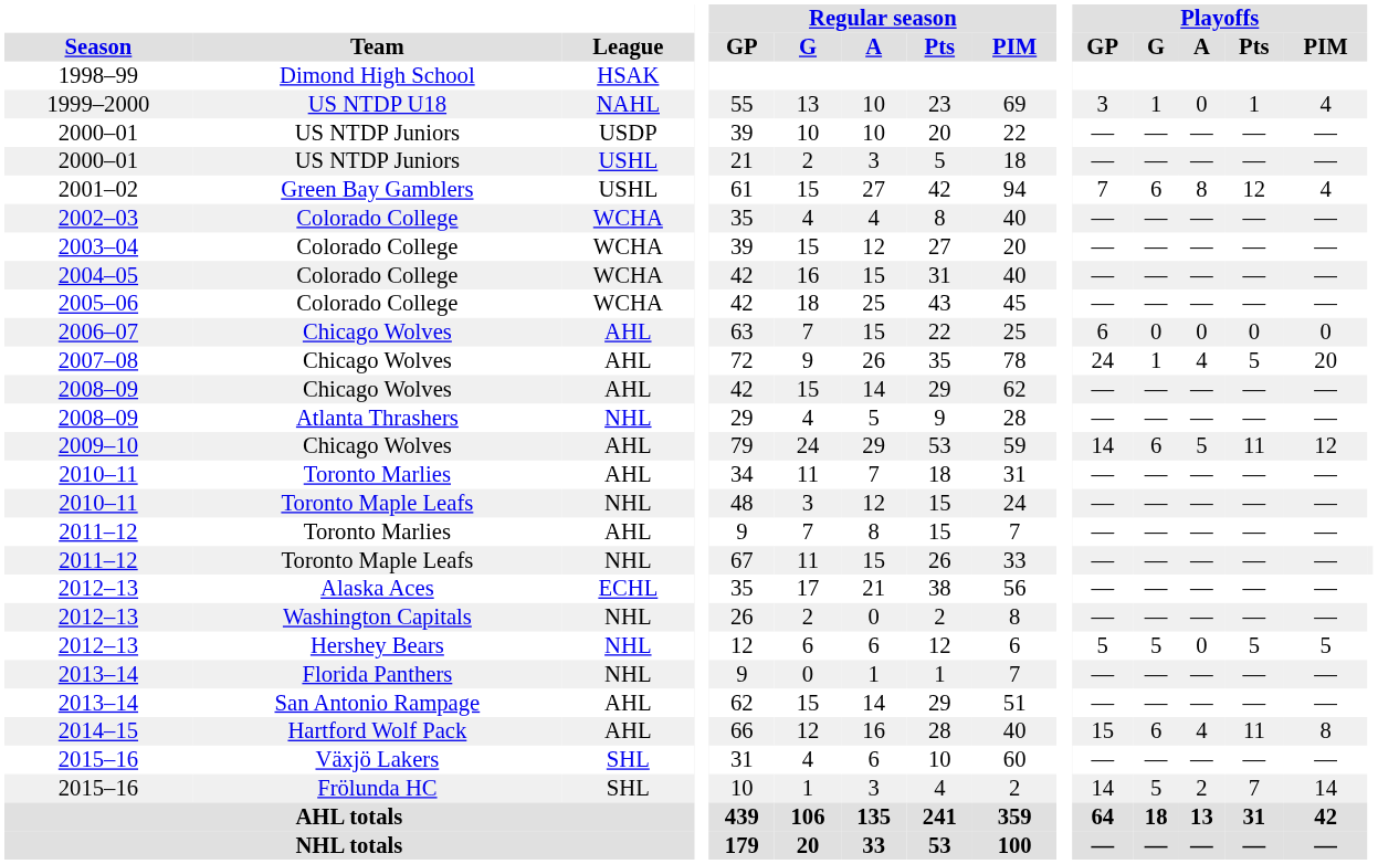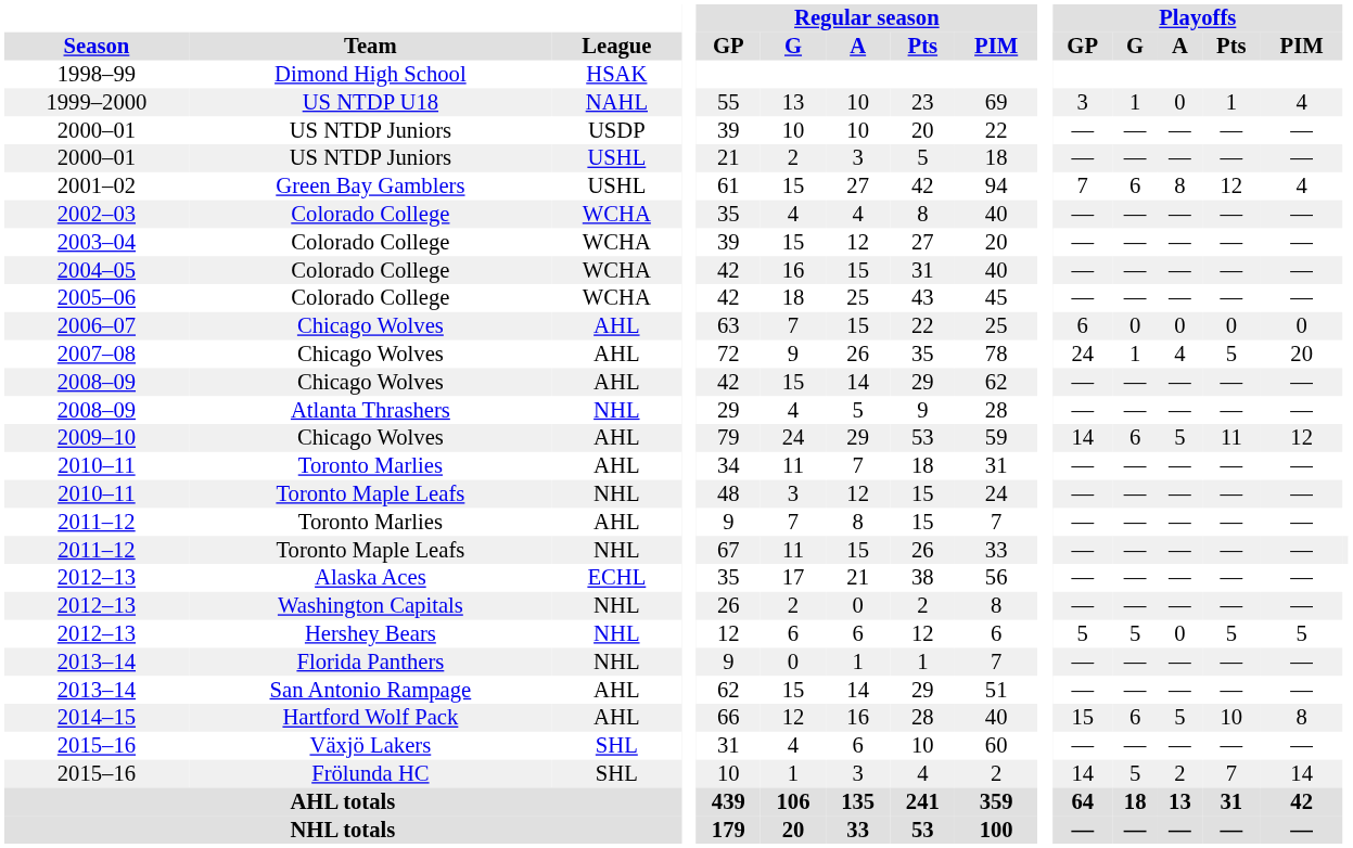2014–15 | Playoffs / A: 4 -> 5
2014–15 | Playoffs / Pts: 11 -> 10
